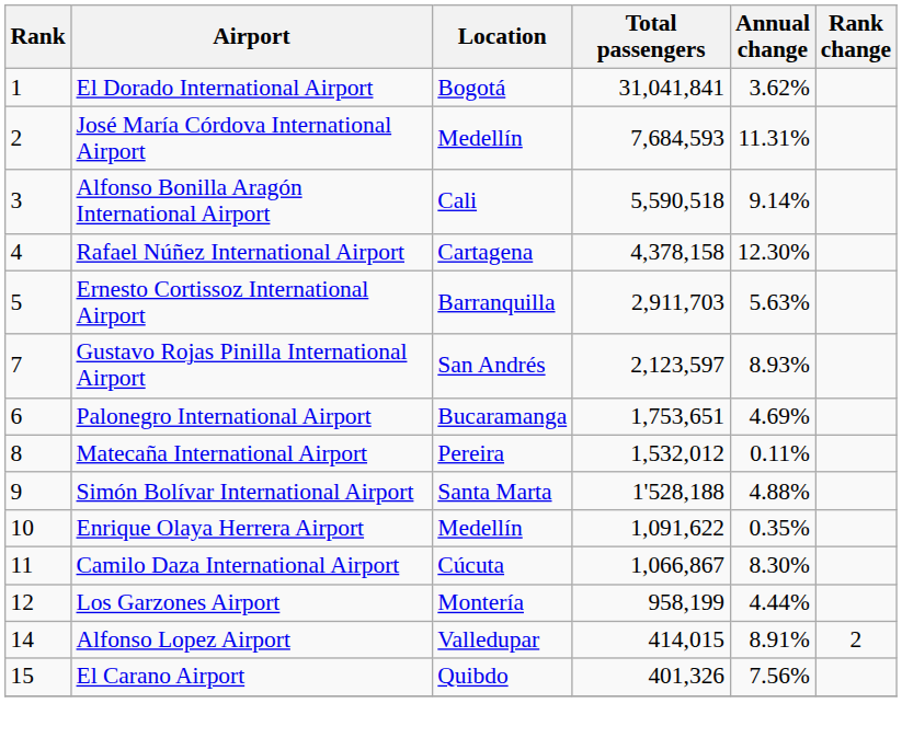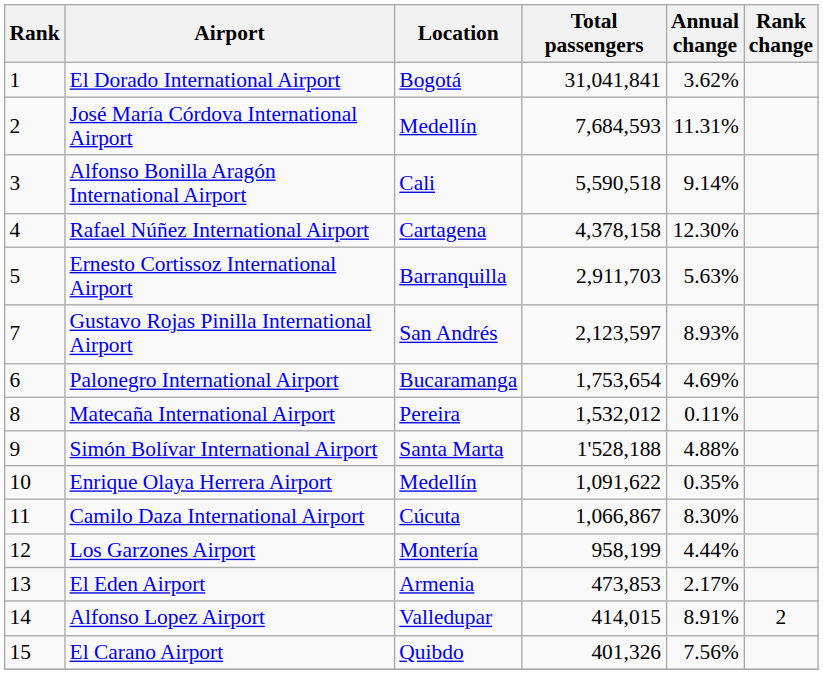Palonegro International Airport | Total passengers: 1,753,651 -> 1,753,654
+ row: 13 | El Eden Airport | Armenia | 473,853 | 2.17%
